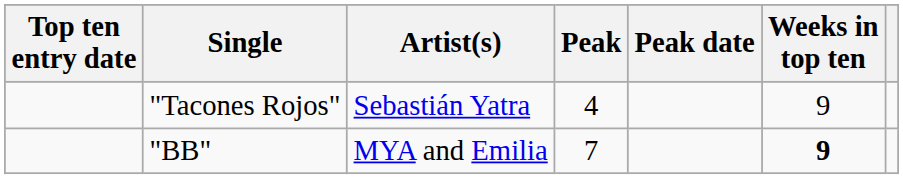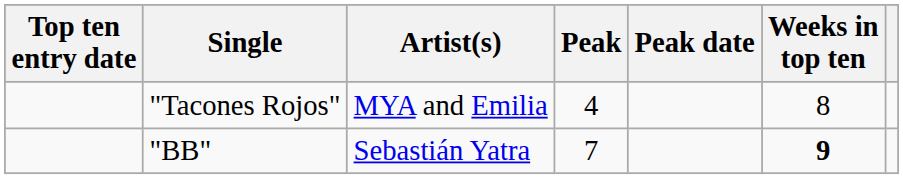"Tacones Rojos" | Artist(s): Sebastián Yatra -> MYA and Emilia
"Tacones Rojos" | Weeks in top ten: 9 -> 8
"BB" | Artist(s): MYA and Emilia -> Sebastián Yatra
